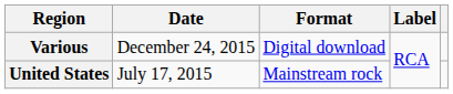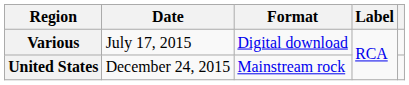Various | Date: December 24, 2015 -> July 17, 2015
United States | Date: July 17, 2015 -> December 24, 2015
